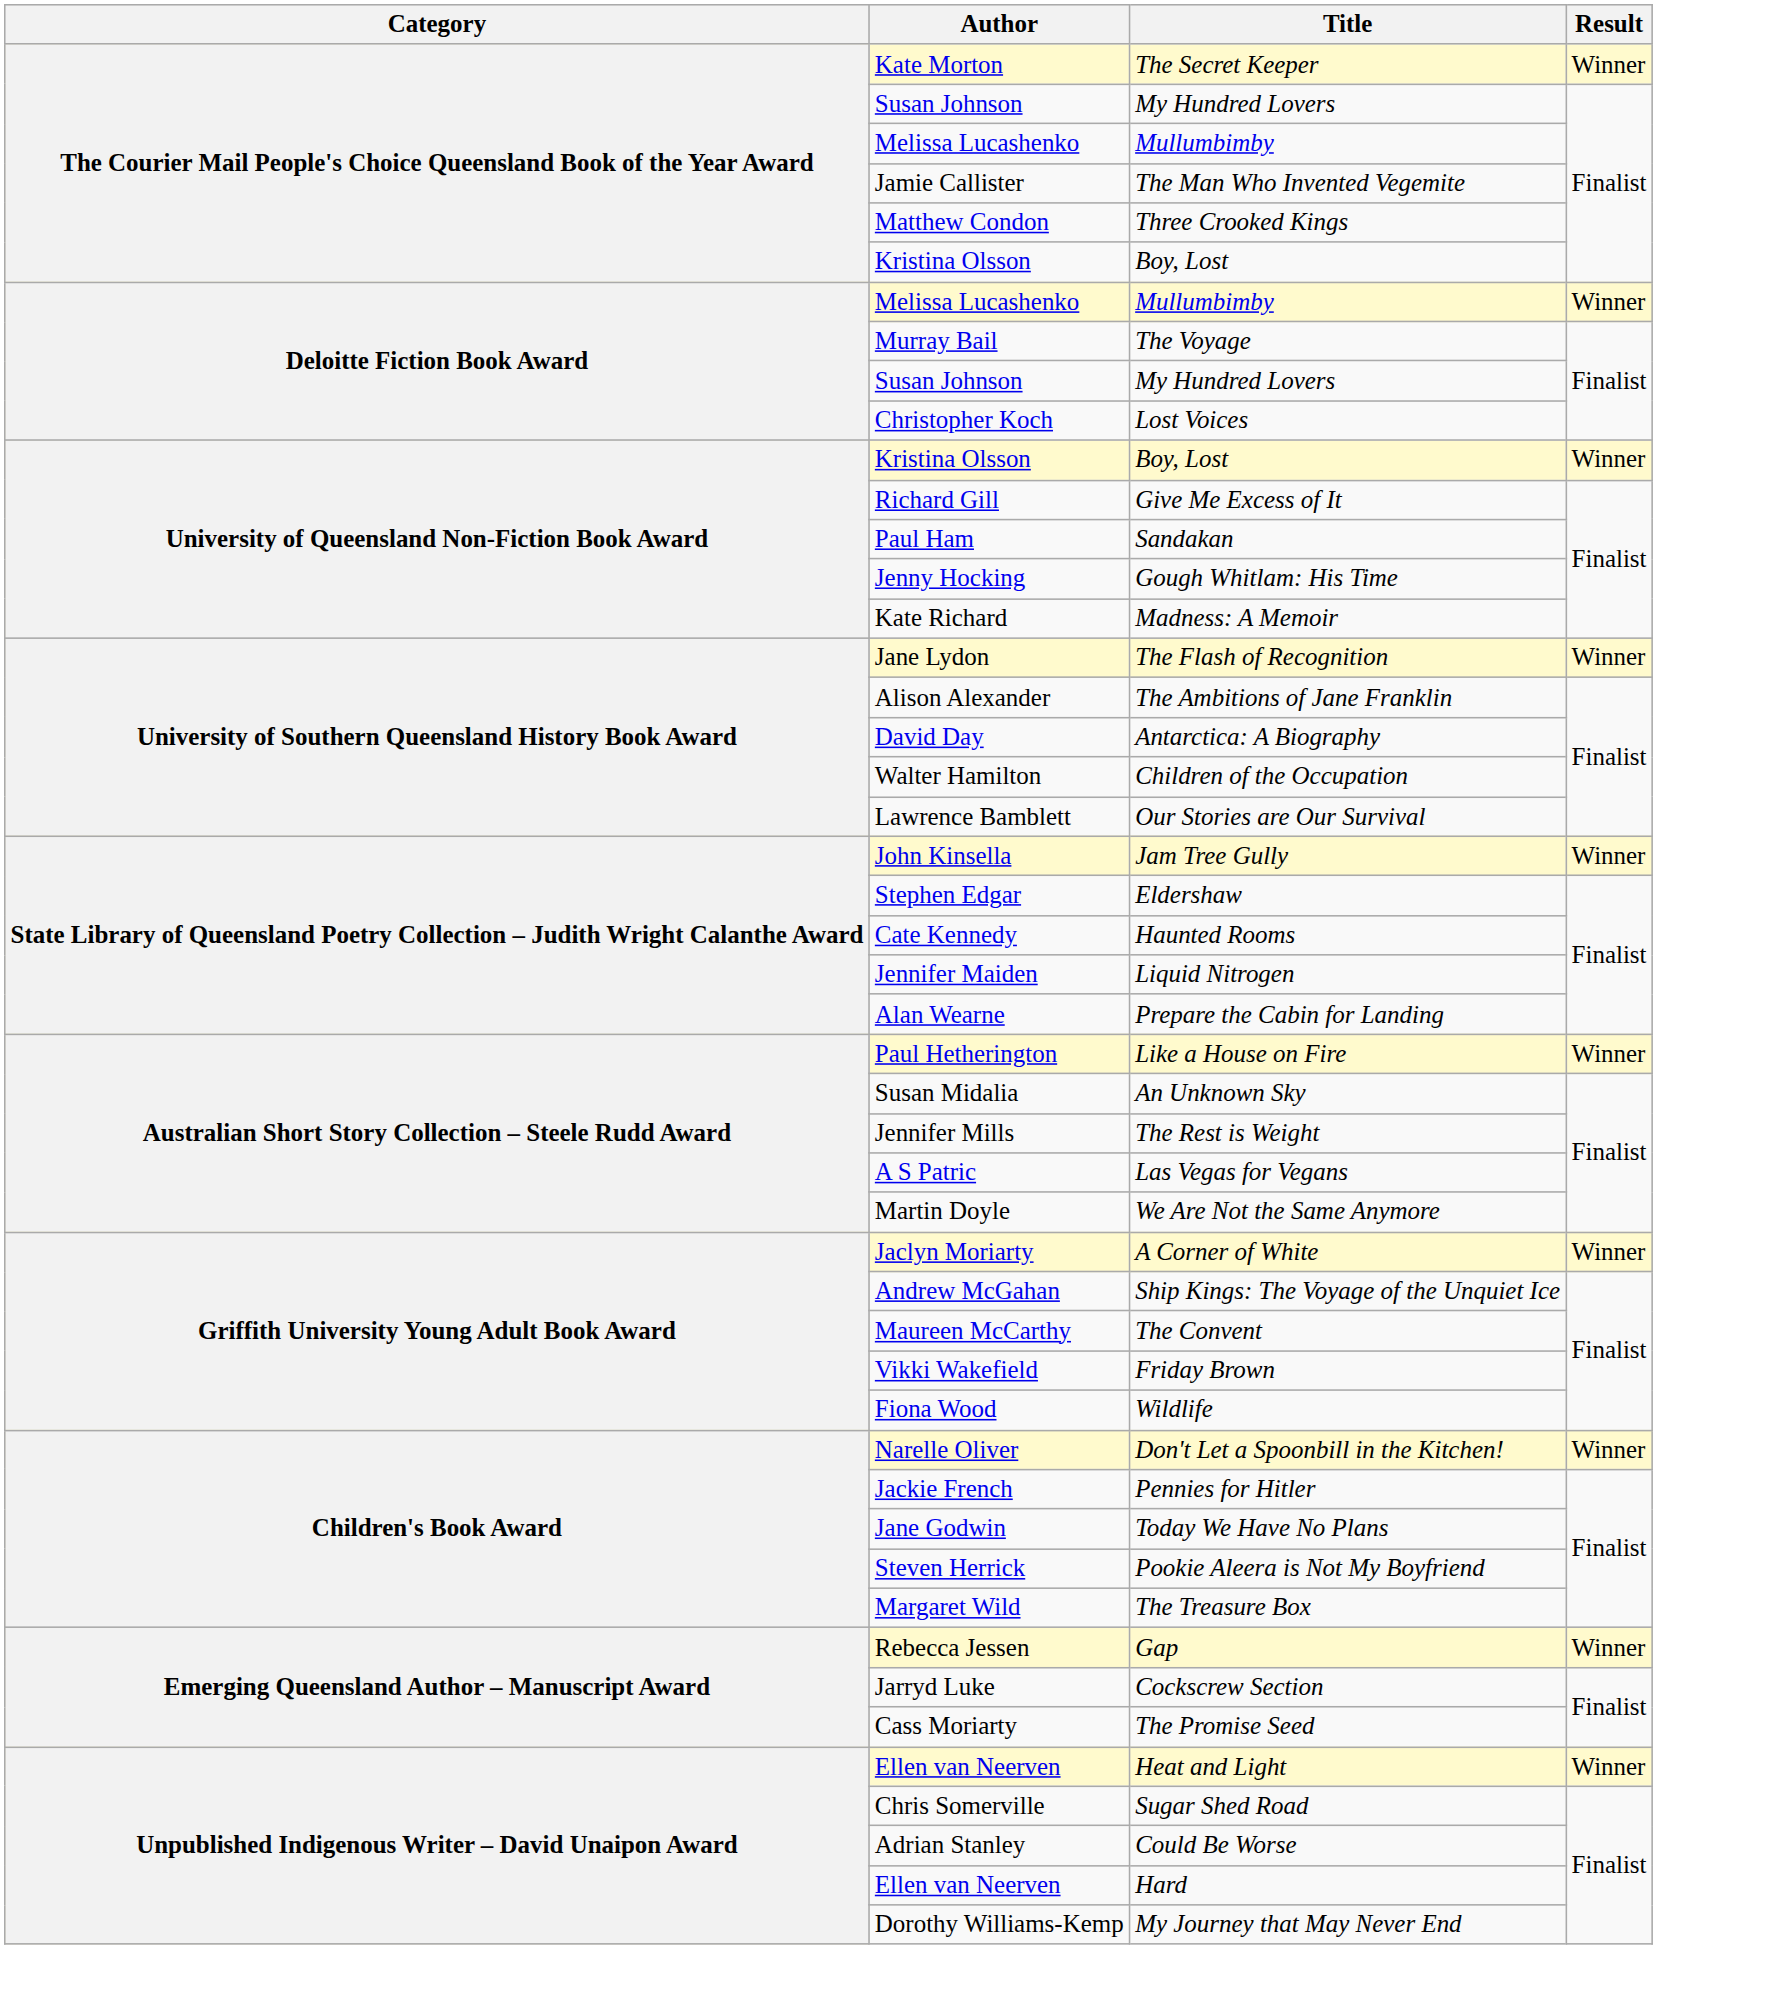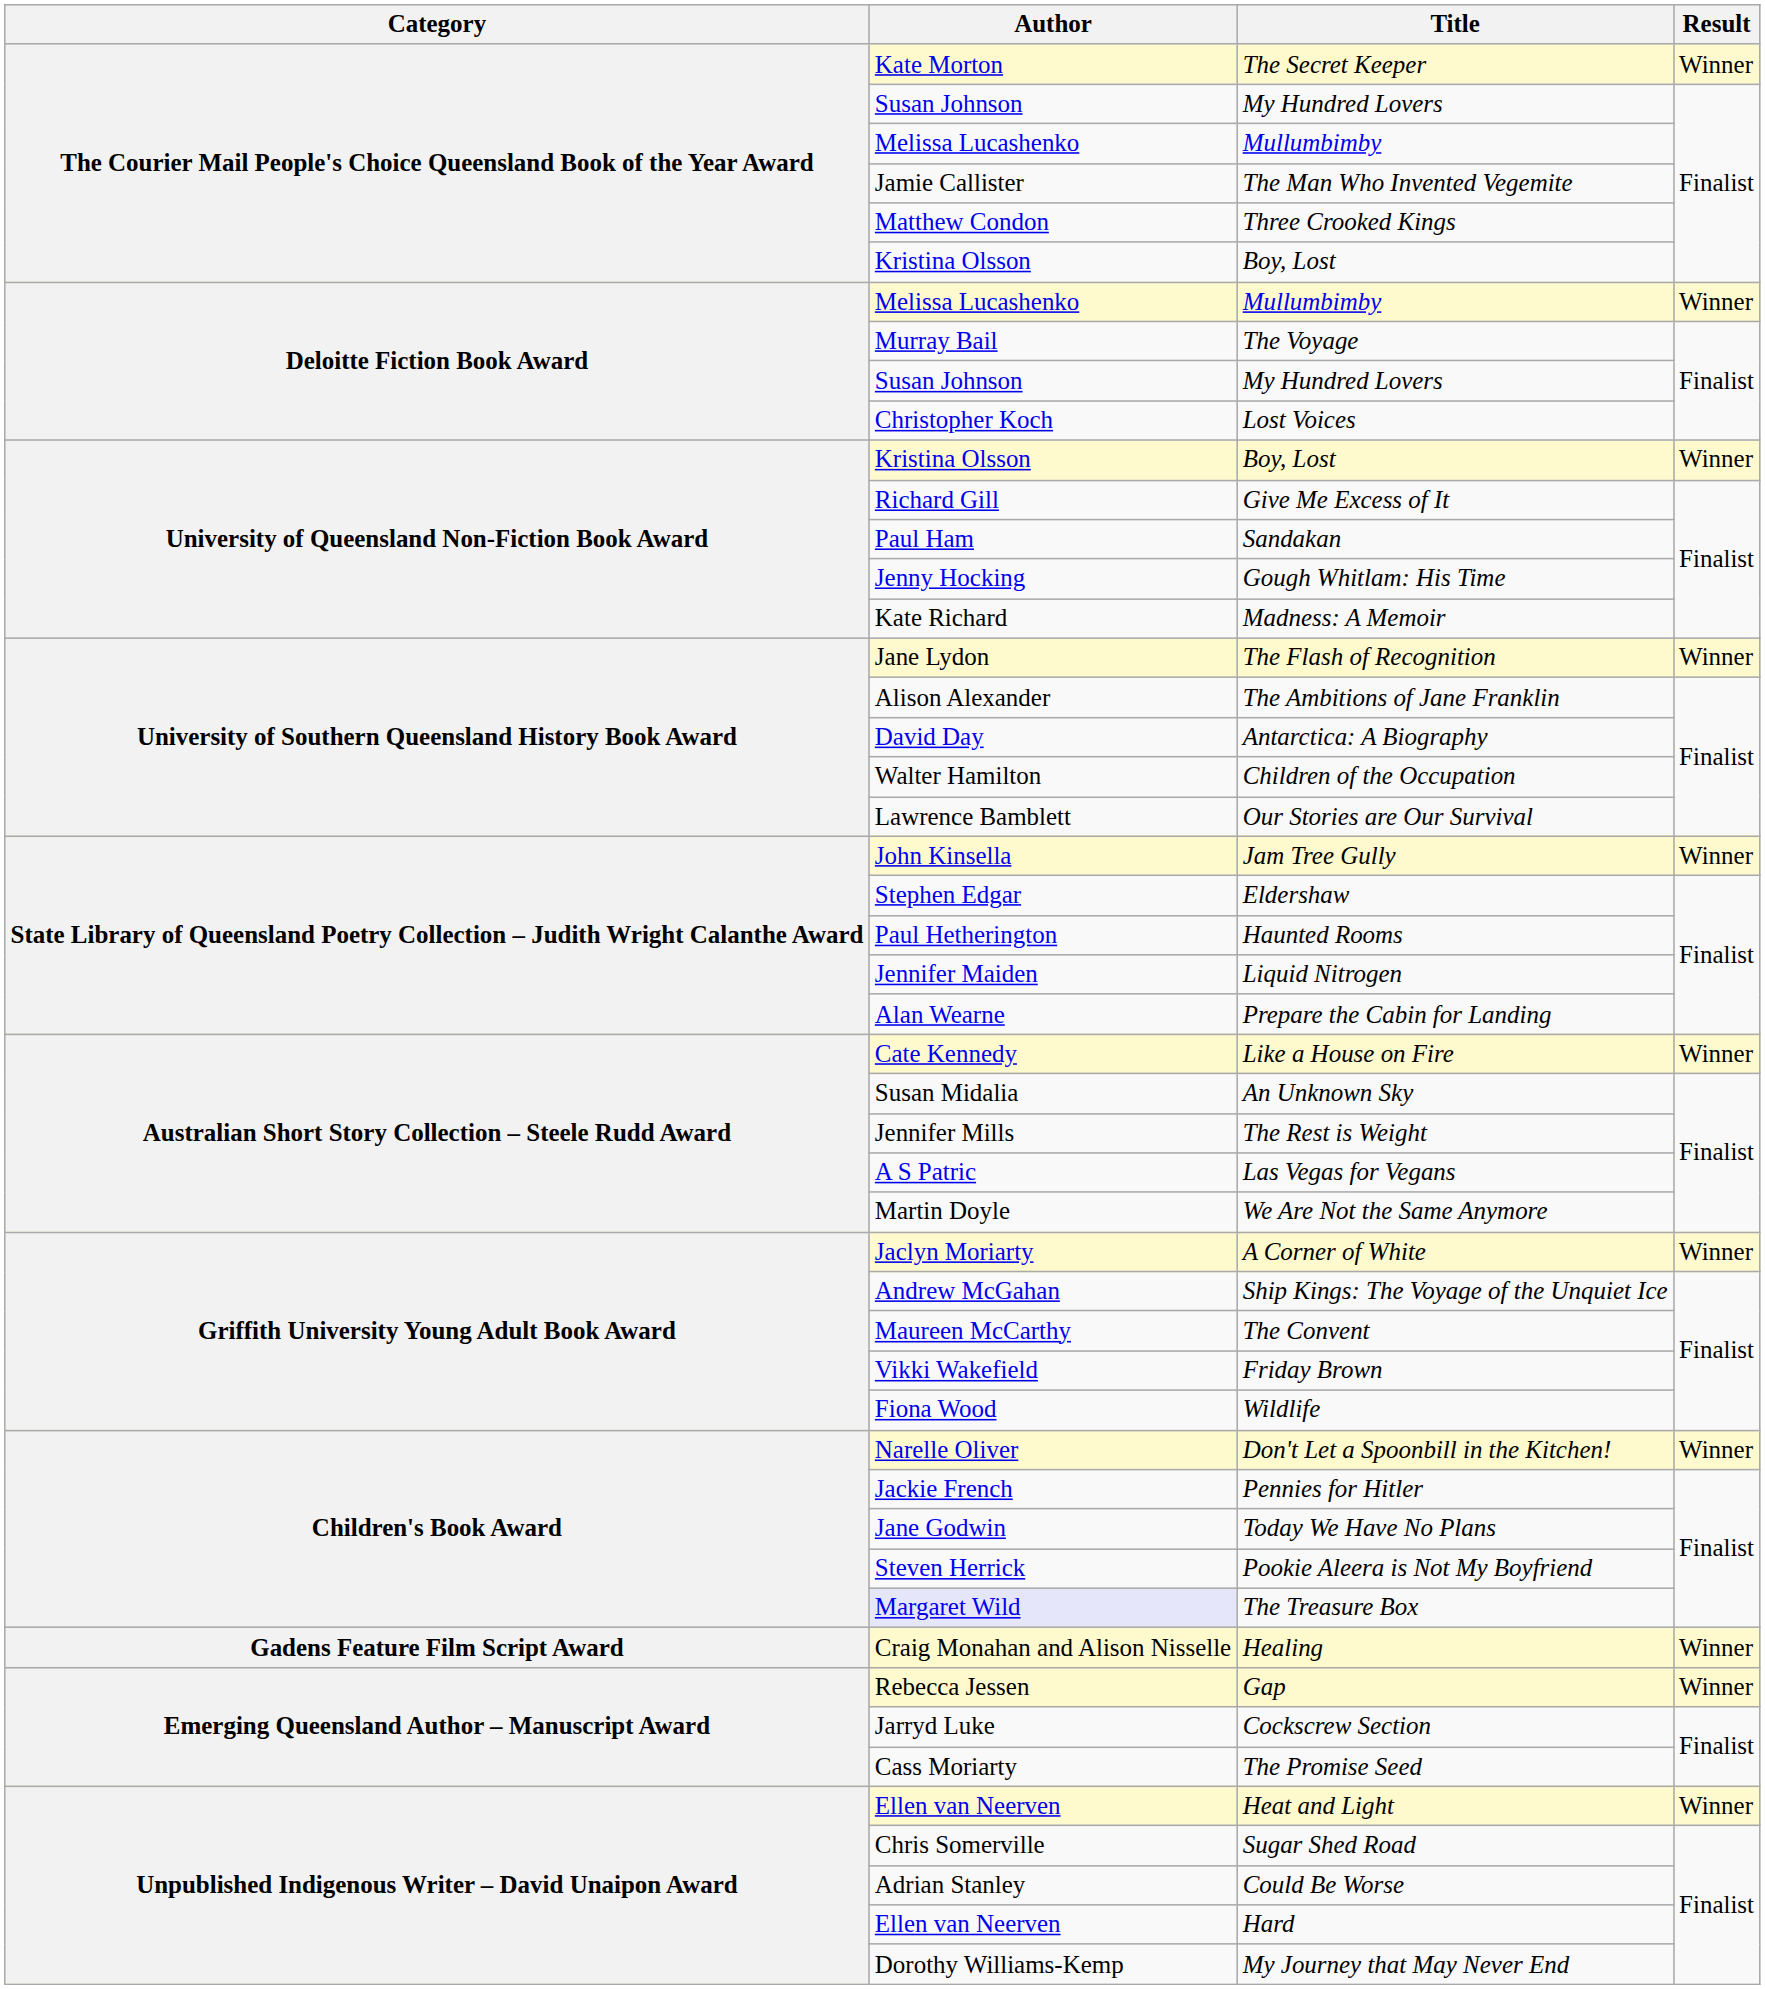Haunted Rooms | Author: Cate Kennedy -> Paul Hetherington
Like a House on Fire | Author: Paul Hetherington -> Cate Kennedy
The Treasure Box | Author: no background -> lavender background
+ row: Gadens Feature Film Script Award | Craig Monahan and Alison Nisselle | Healing | Winner
